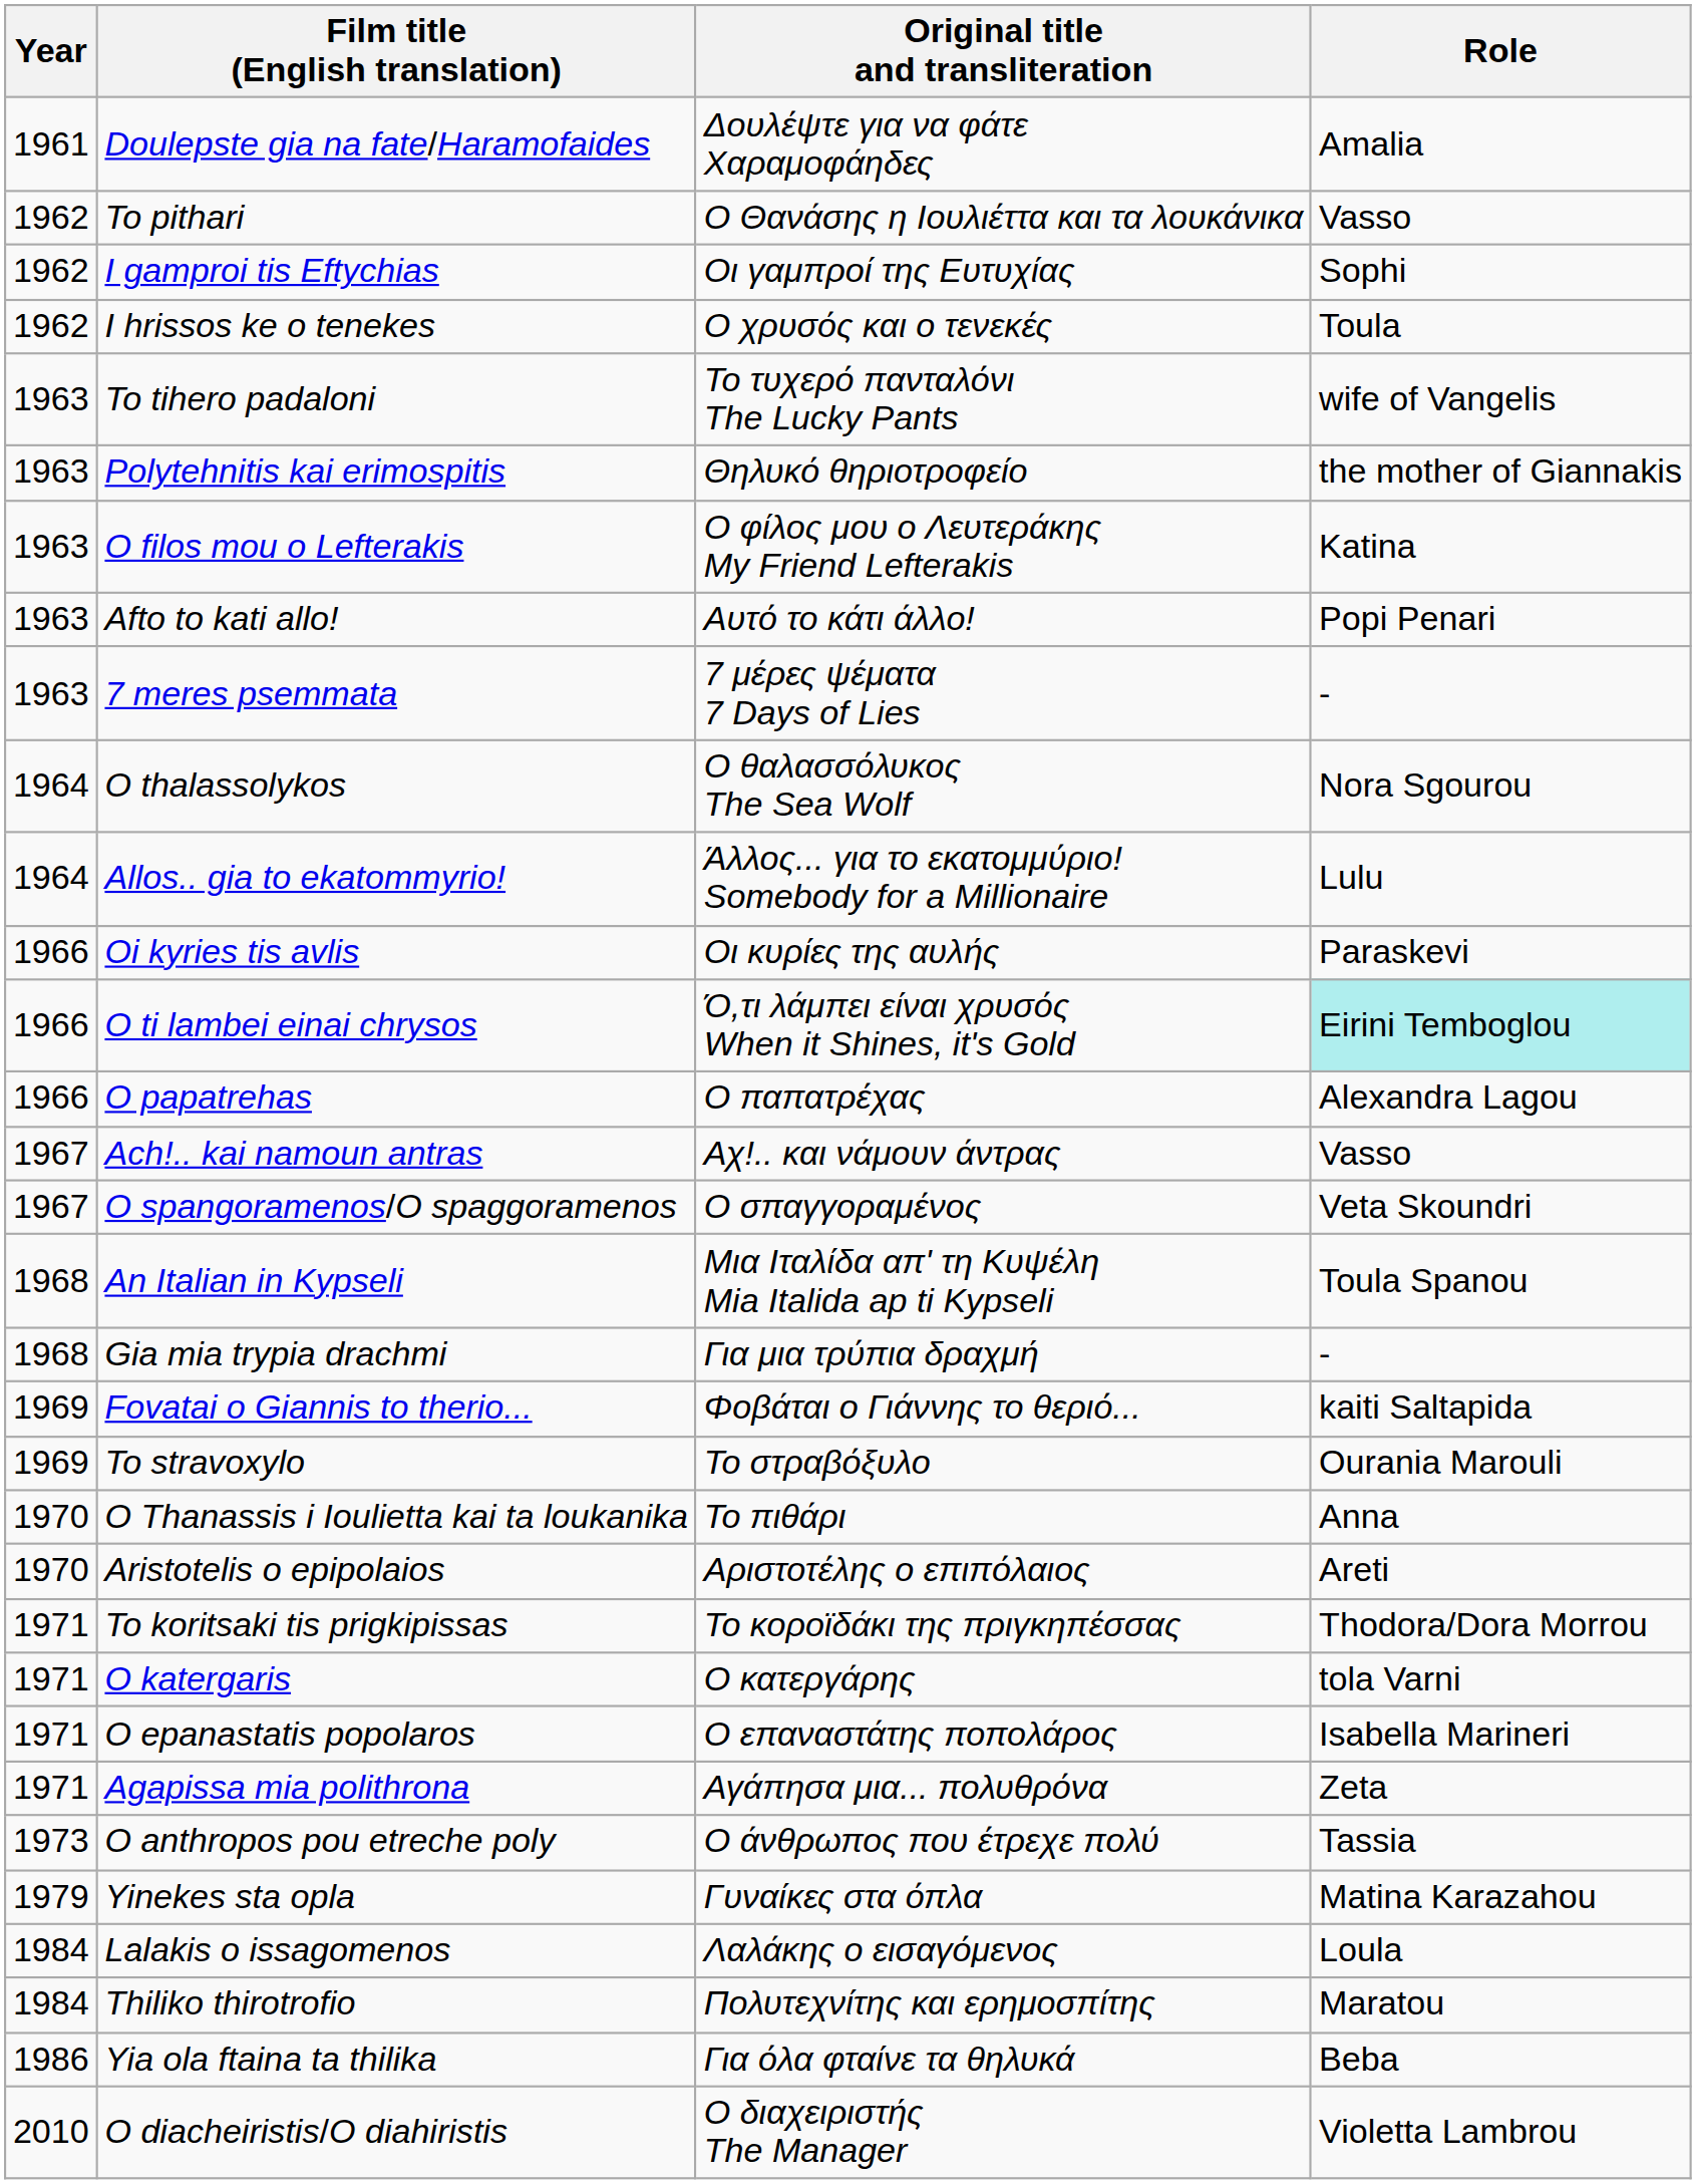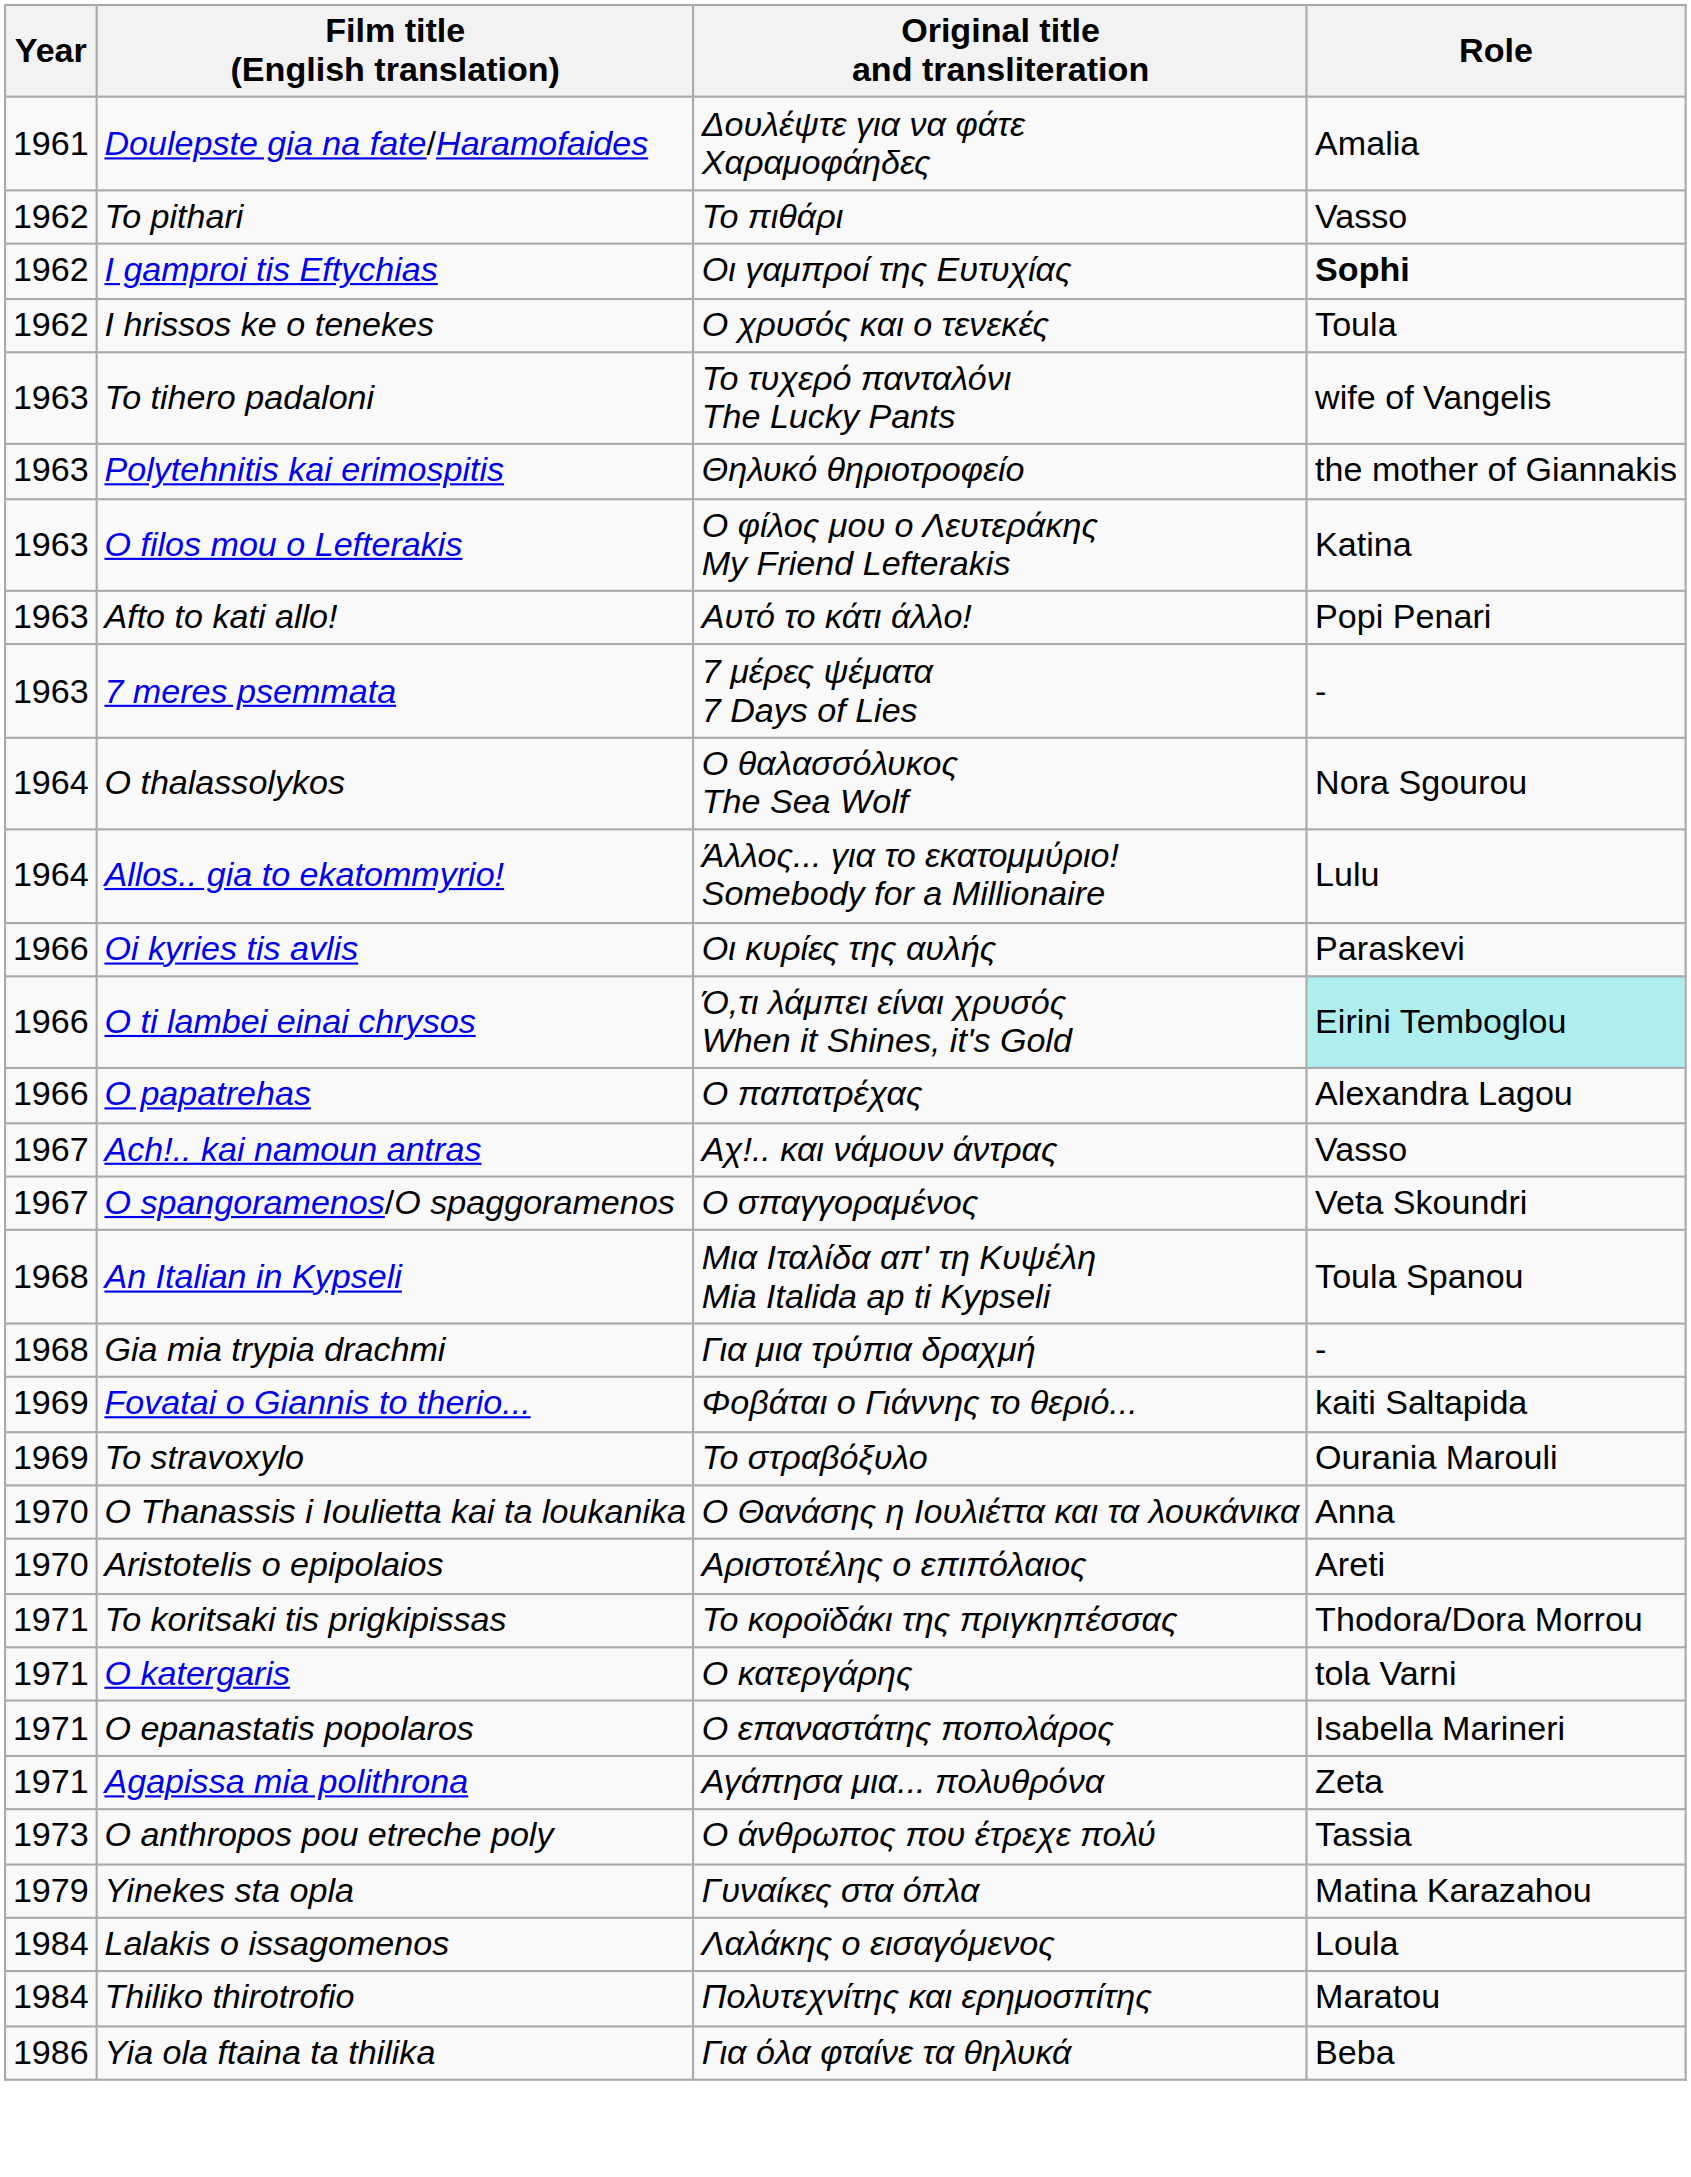To pithari | Original title and transliteration: Ο Θανάσης η Ιουλιέττα και τα λουκάνικα -> Το πιθάρι
I gamproi tis Eftychias | Role: normal -> bold
O Thanassis i Ioulietta kai ta loukanika | Original title and transliteration: Το πιθάρι -> Ο Θανάσης η Ιουλιέττα και τα λουκάνικα
- row: 2010 | O diacheiristis/O diahiristis | Ο διαχειριστής The Manager | Violetta Lambrou
